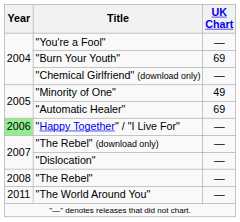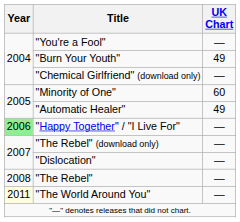"Burn Your Youth" | UK Chart: 69 -> 49
"Minority of One" | UK Chart: 49 -> 60
"Automatic Healer" | UK Chart: 69 -> 49
"The World Around You" | Year: no background -> lightyellow background
